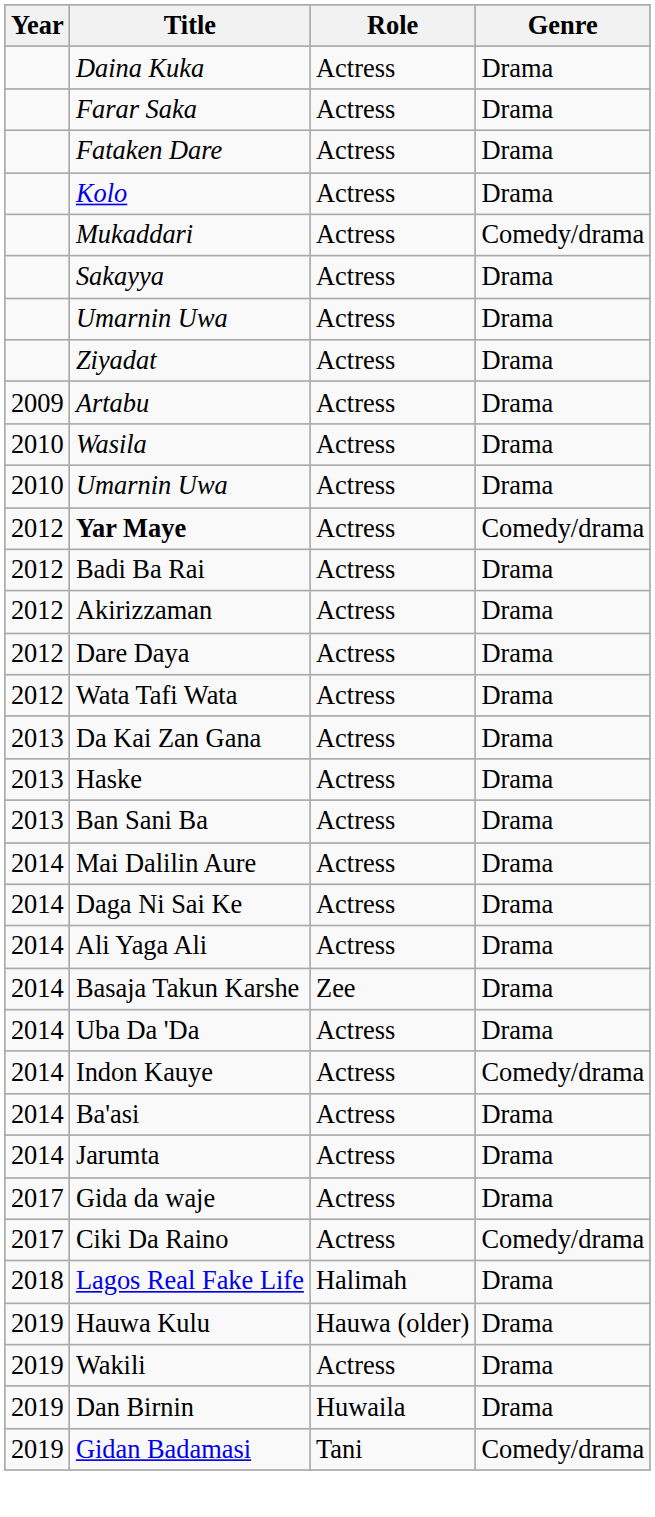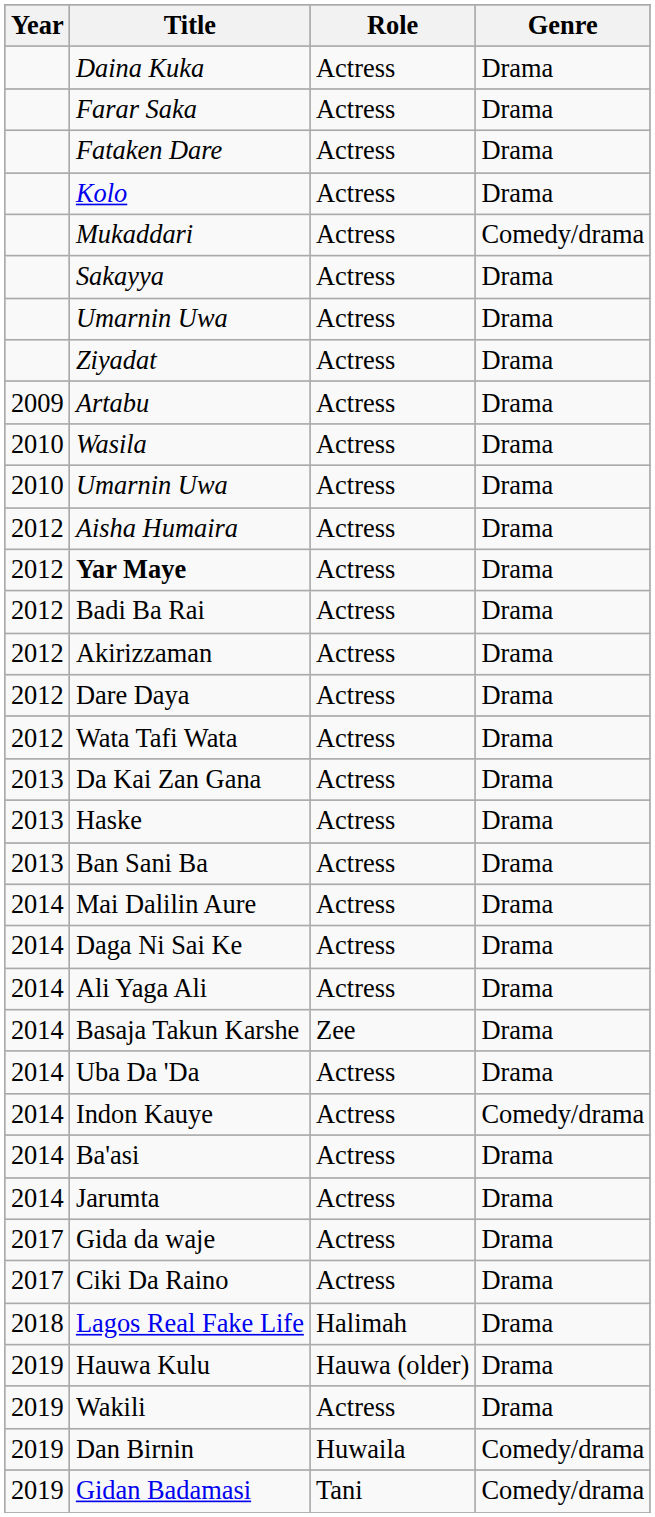+ row: 2012 | Aisha Humaira | Actress | Drama
Yar Maye | Genre: Comedy/drama -> Drama
Ciki Da Raino | Genre: Comedy/drama -> Drama
Dan Birnin | Genre: Drama -> Comedy/drama
